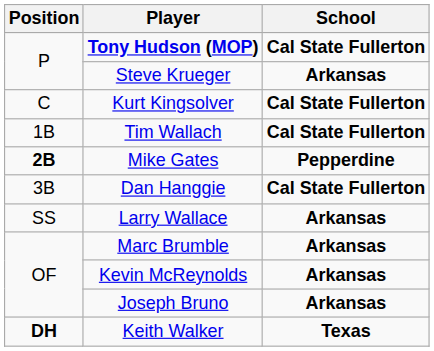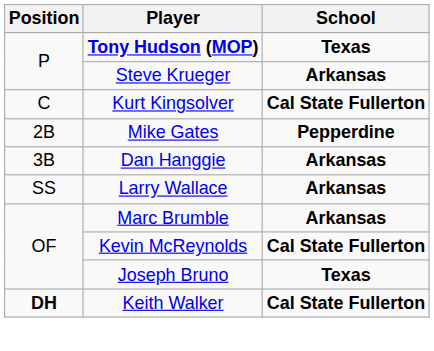Tony Hudson (MOP) | School: Cal State Fullerton -> Texas
- row: 1B | Tim Wallach | Cal State Fullerton
Mike Gates | Position: bold -> normal
Dan Hanggie | School: Cal State Fullerton -> Arkansas
Kevin McReynolds | School: Arkansas -> Cal State Fullerton
Joseph Bruno | School: Arkansas -> Texas
Keith Walker | School: Texas -> Cal State Fullerton
